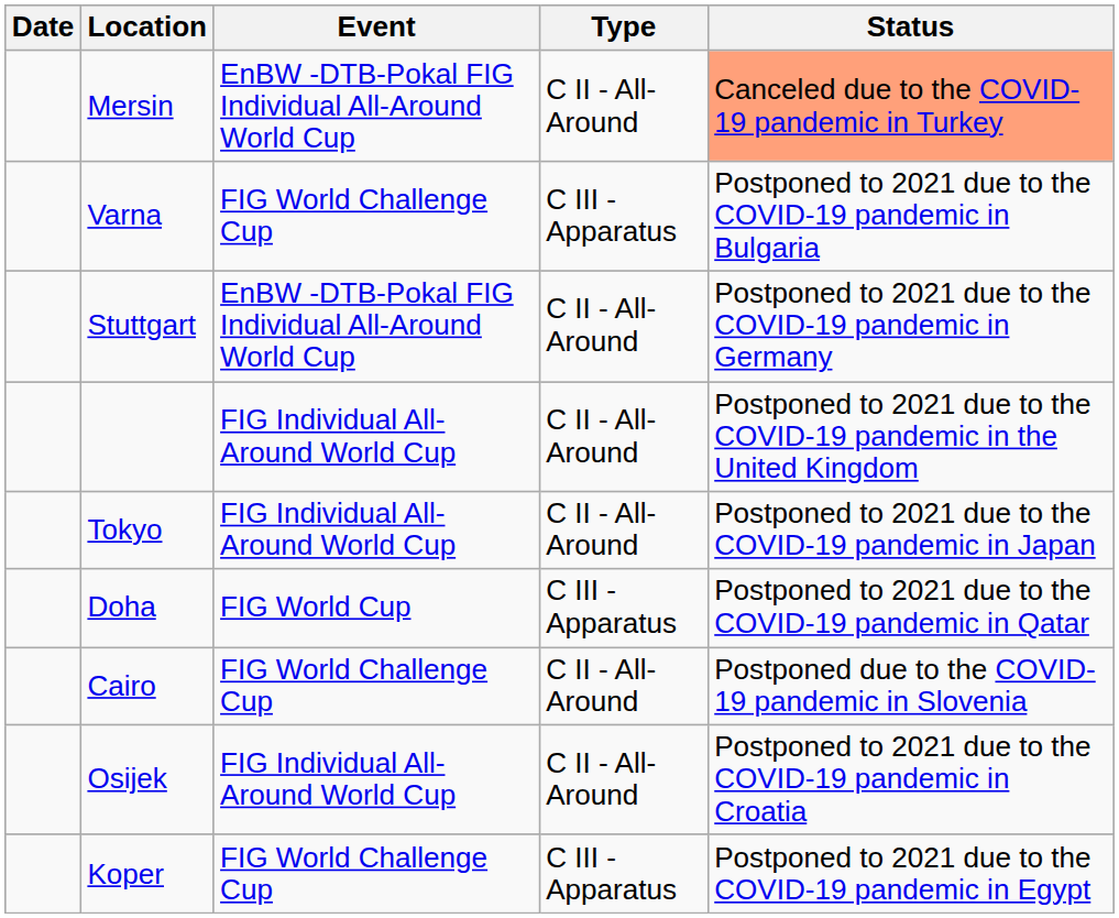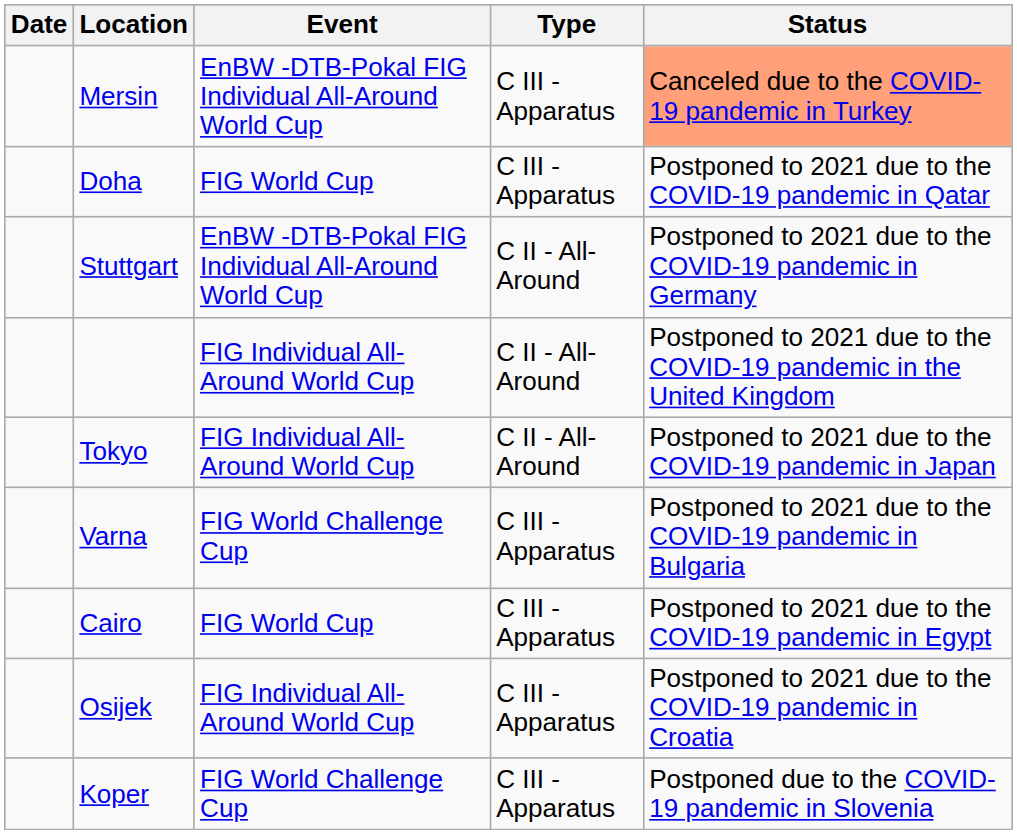Mersin | Type: C II - All-Around -> C III - Apparatus
rows swapped: Doha <-> Varna
Cairo | Event: FIG World Challenge Cup -> FIG World Cup
Cairo | Type: C II - All-Around -> C III - Apparatus
Cairo | Status: Postponed due to the COVID-19 pandemic in Slovenia -> Postponed to 2021 due to the COVID-19 pandemic in Egypt
Osijek | Type: C II - All-Around -> C III - Apparatus
Koper | Status: Postponed to 2021 due to the COVID-19 pandemic in Egypt -> Postponed due to the COVID-19 pandemic in Slovenia
